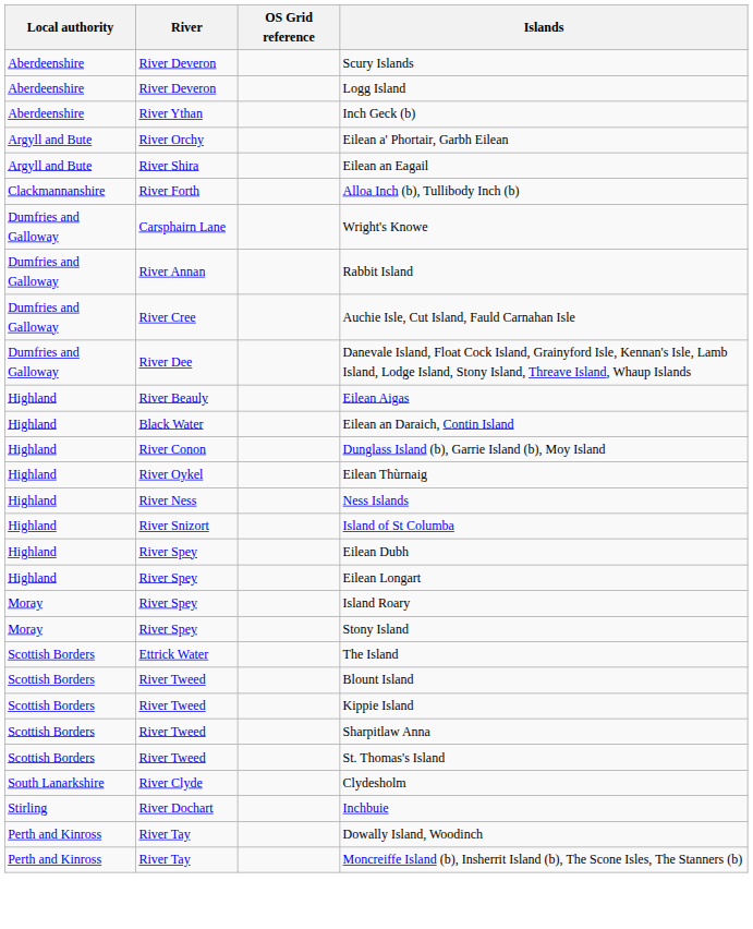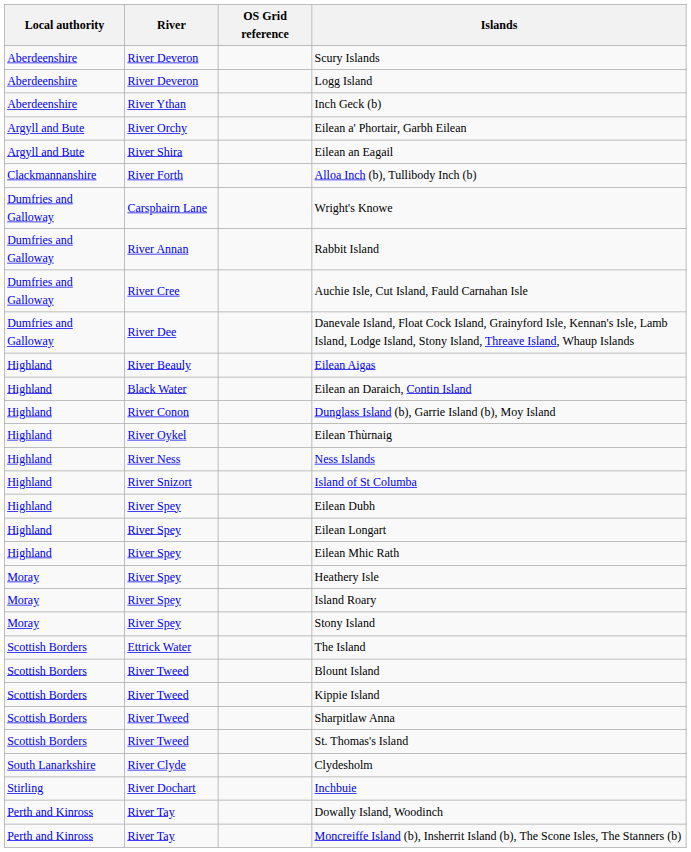+ row: Highland | River Spey | Eilean Mhic Rath
+ row: Moray | River Spey | Heathery Isle
